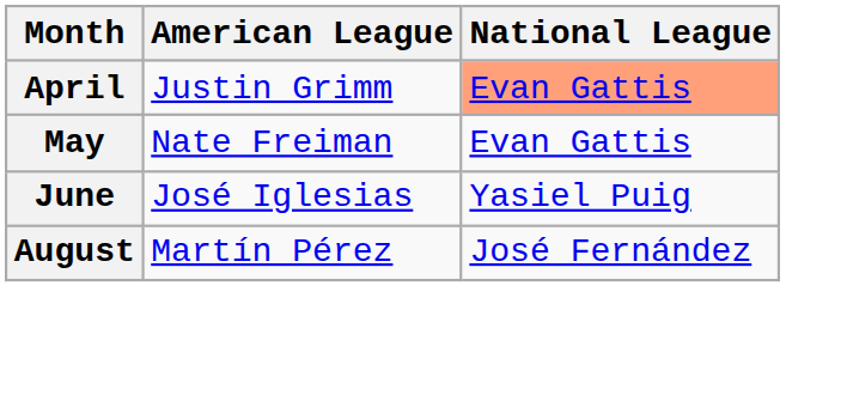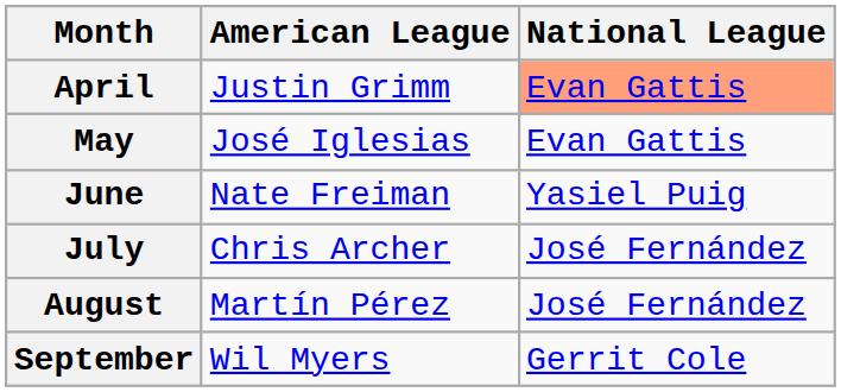May | American League: Nate Freiman -> José Iglesias
June | American League: José Iglesias -> Nate Freiman
+ row: July | Chris Archer | José Fernández
+ row: September | Wil Myers | Gerrit Cole
